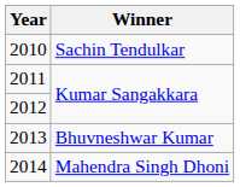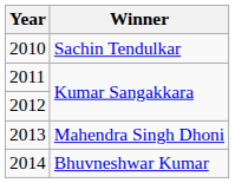2013 | Winner: Bhuvneshwar Kumar -> Mahendra Singh Dhoni
2014 | Winner: Mahendra Singh Dhoni -> Bhuvneshwar Kumar
